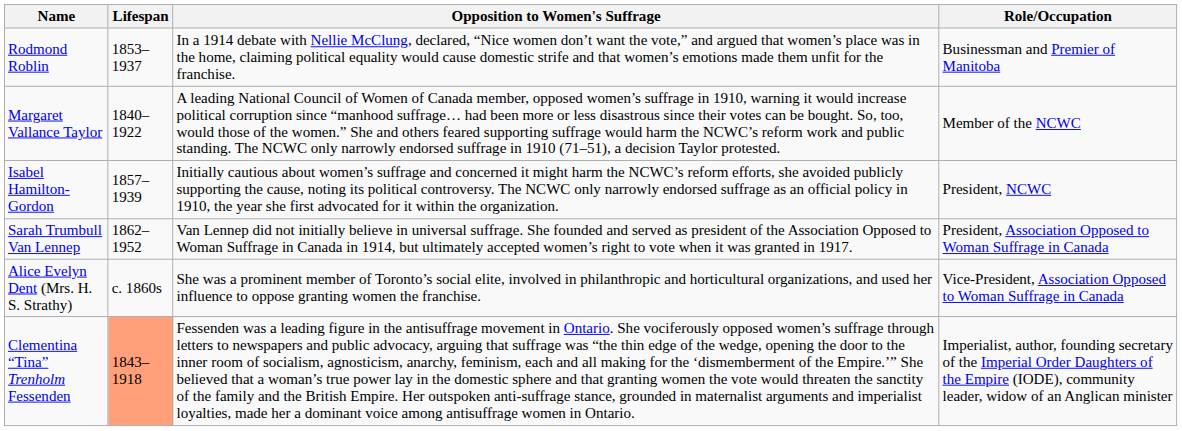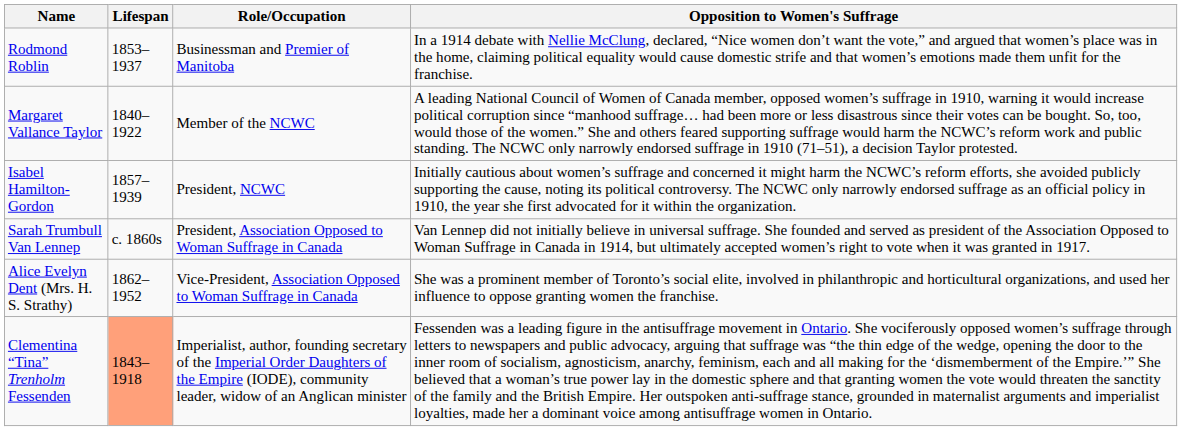columns swapped: Role/Occupation <-> Opposition to Women's Suffrage
Sarah Trumbull Van Lennep | Lifespan: 1862–1952 -> c. 1860s
Alice Evelyn Dent (Mrs. H. S. Strathy) | Lifespan: c. 1860s -> 1862–1952
